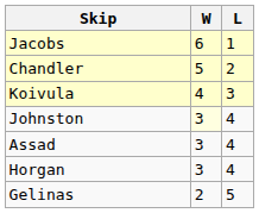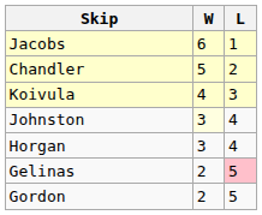- row: Assad | 3 | 4
Gelinas | L: no background -> pink background
+ row: Gordon | 2 | 5
